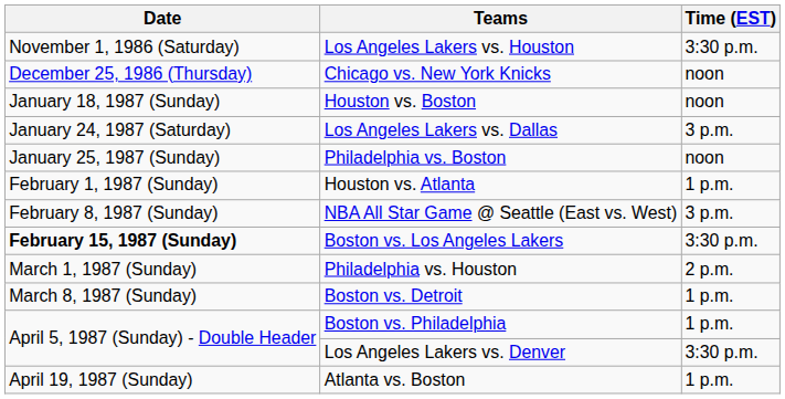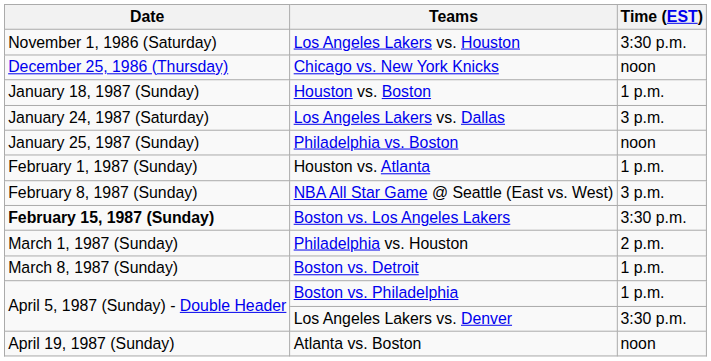Houston vs. Boston | Time (EST): noon -> 1 p.m.
Atlanta vs. Boston | Time (EST): 1 p.m. -> noon
